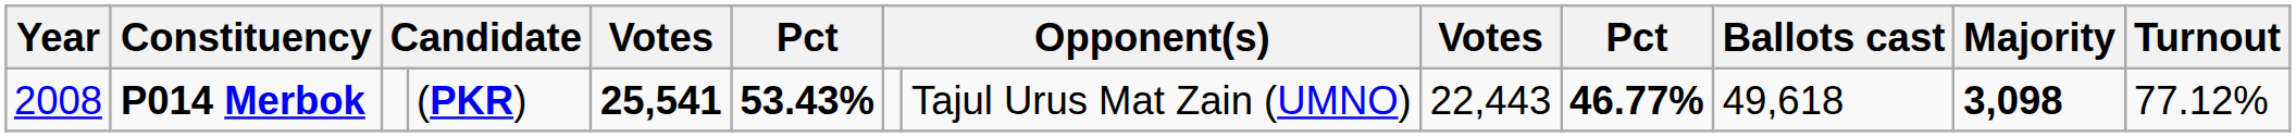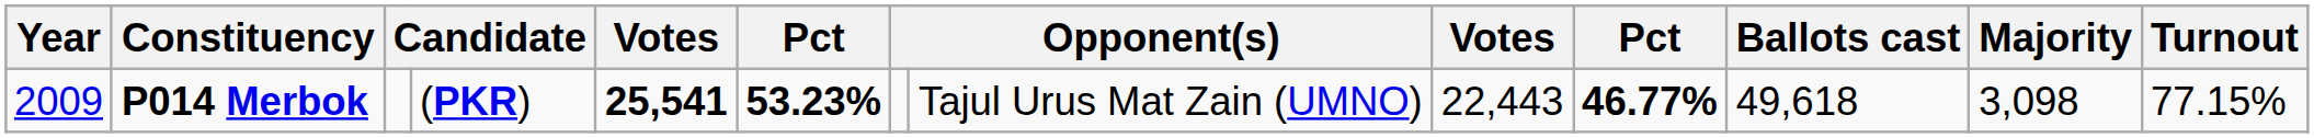P014 Merbok | Year: 2008 -> 2009
P014 Merbok | column 6: 53.43% -> 53.23%
P014 Merbok | Majority: bold -> normal
P014 Merbok | Turnout: 77.12% -> 77.15%
